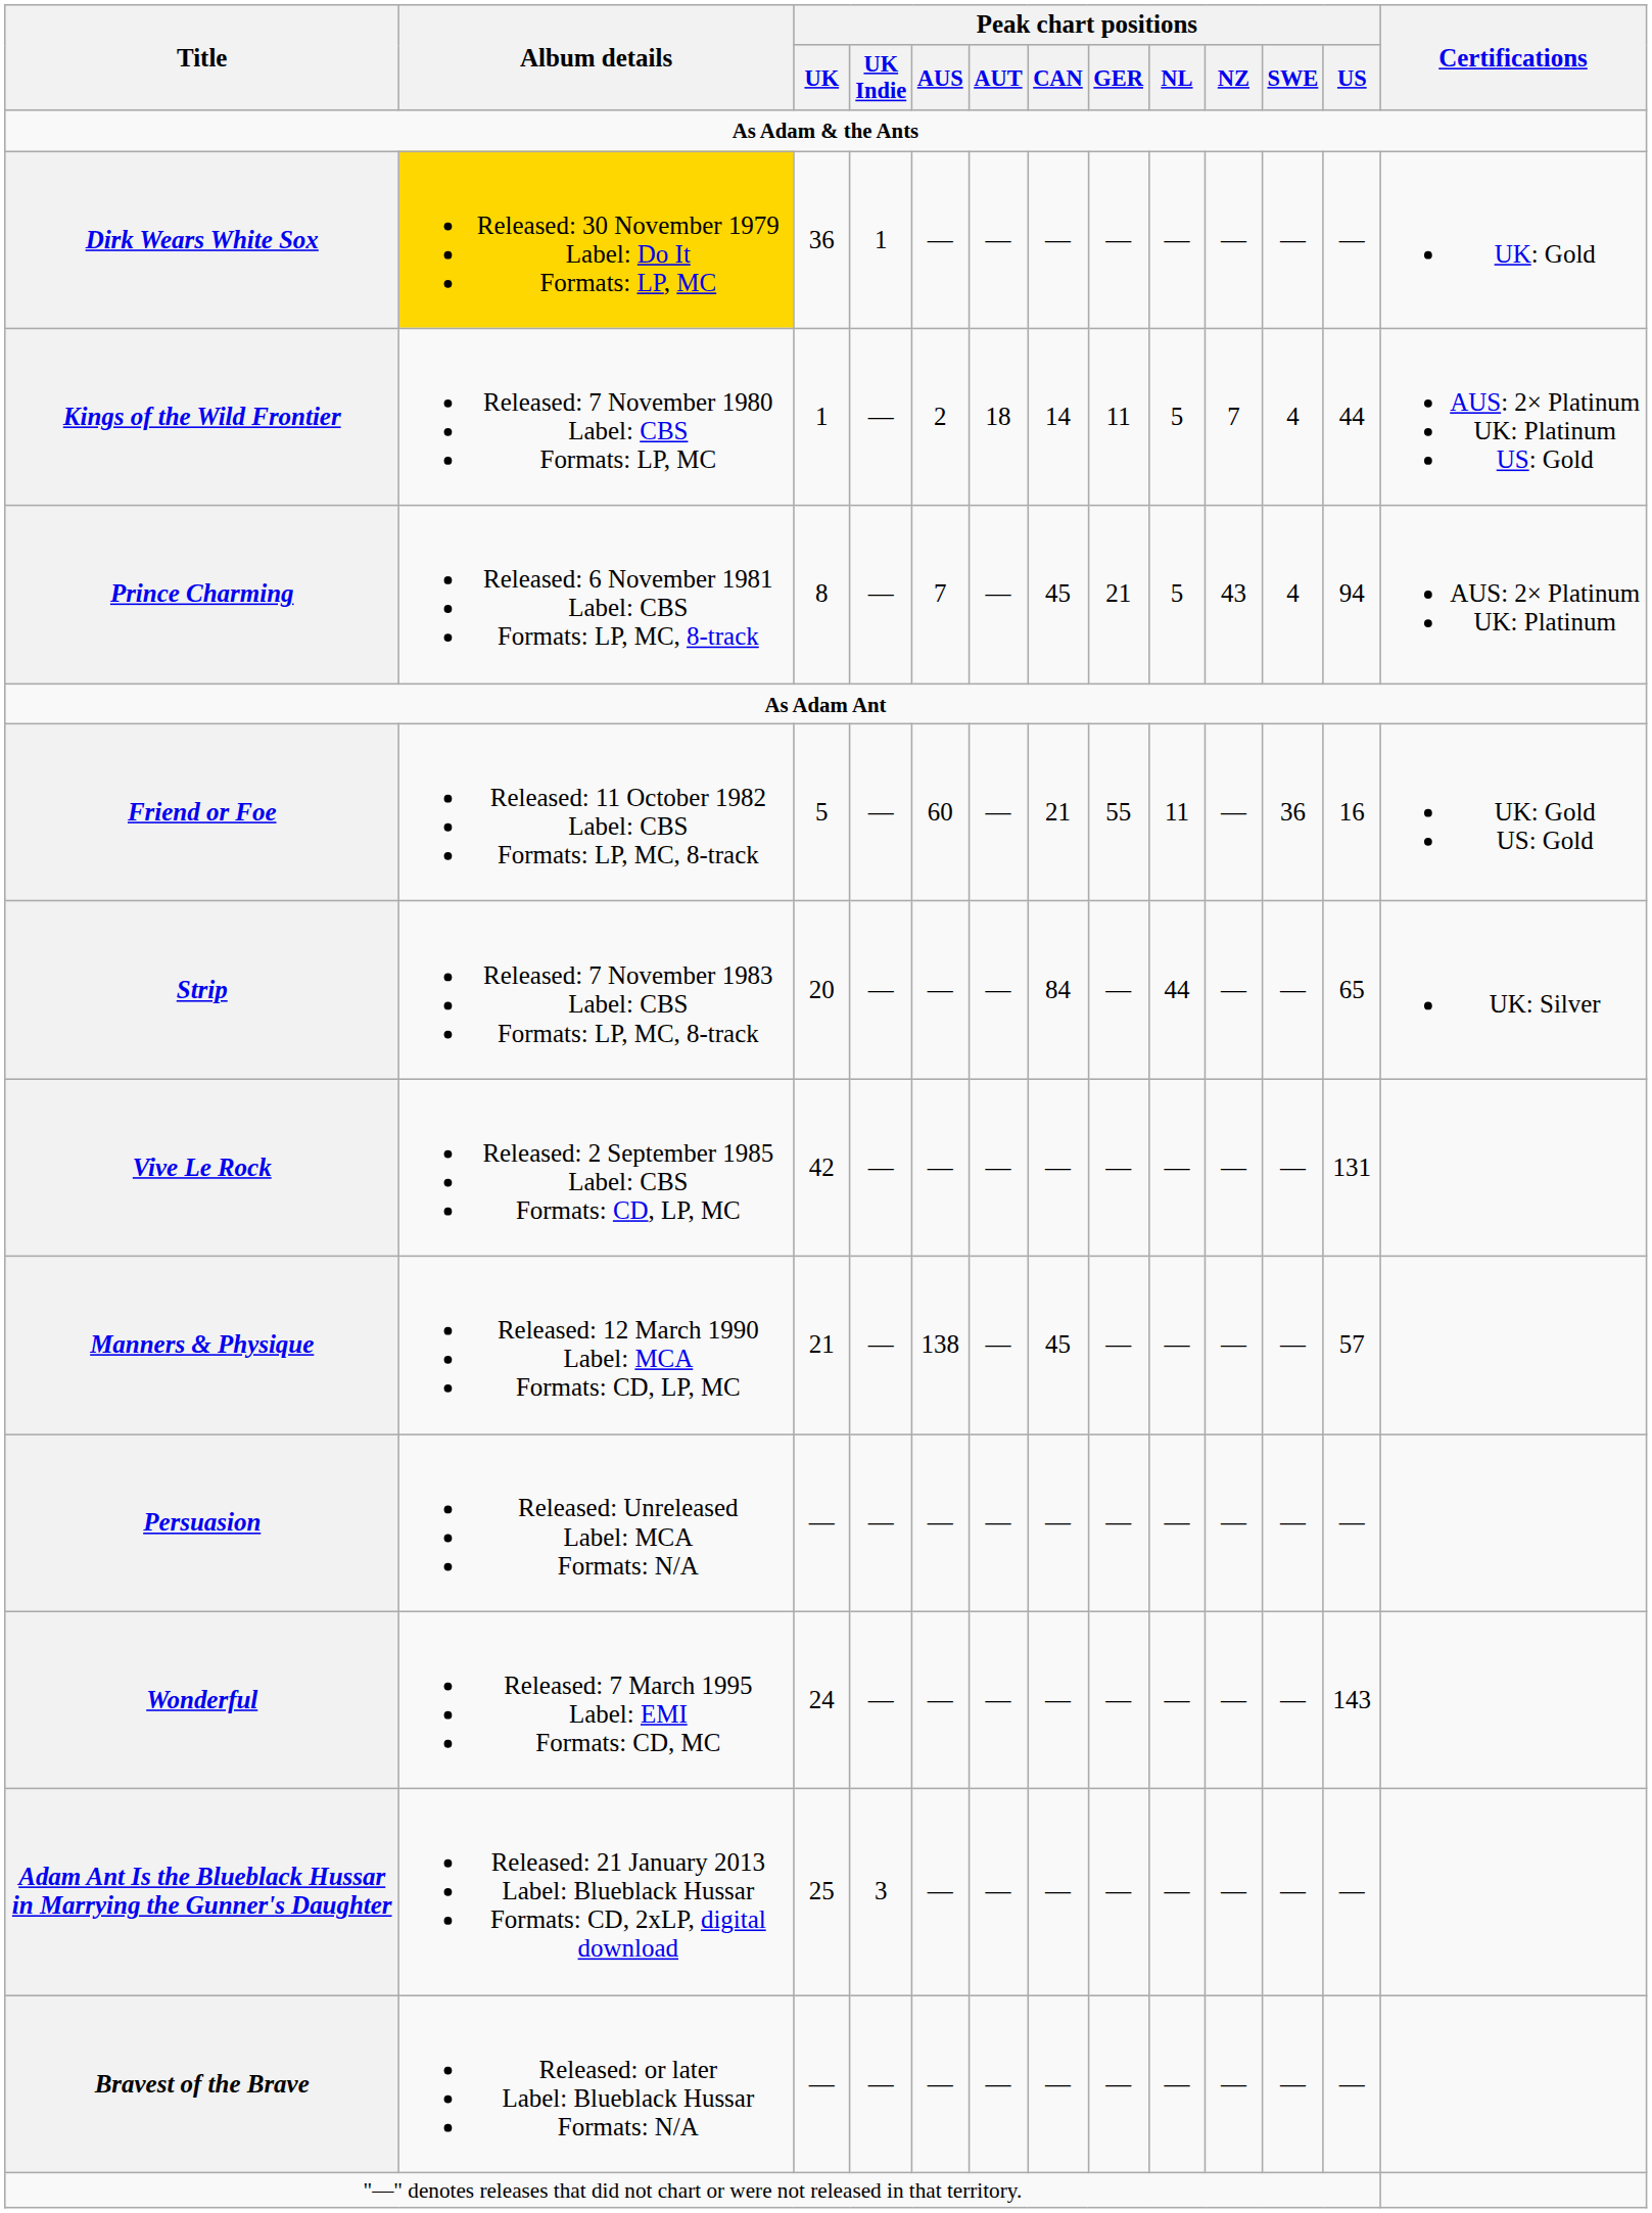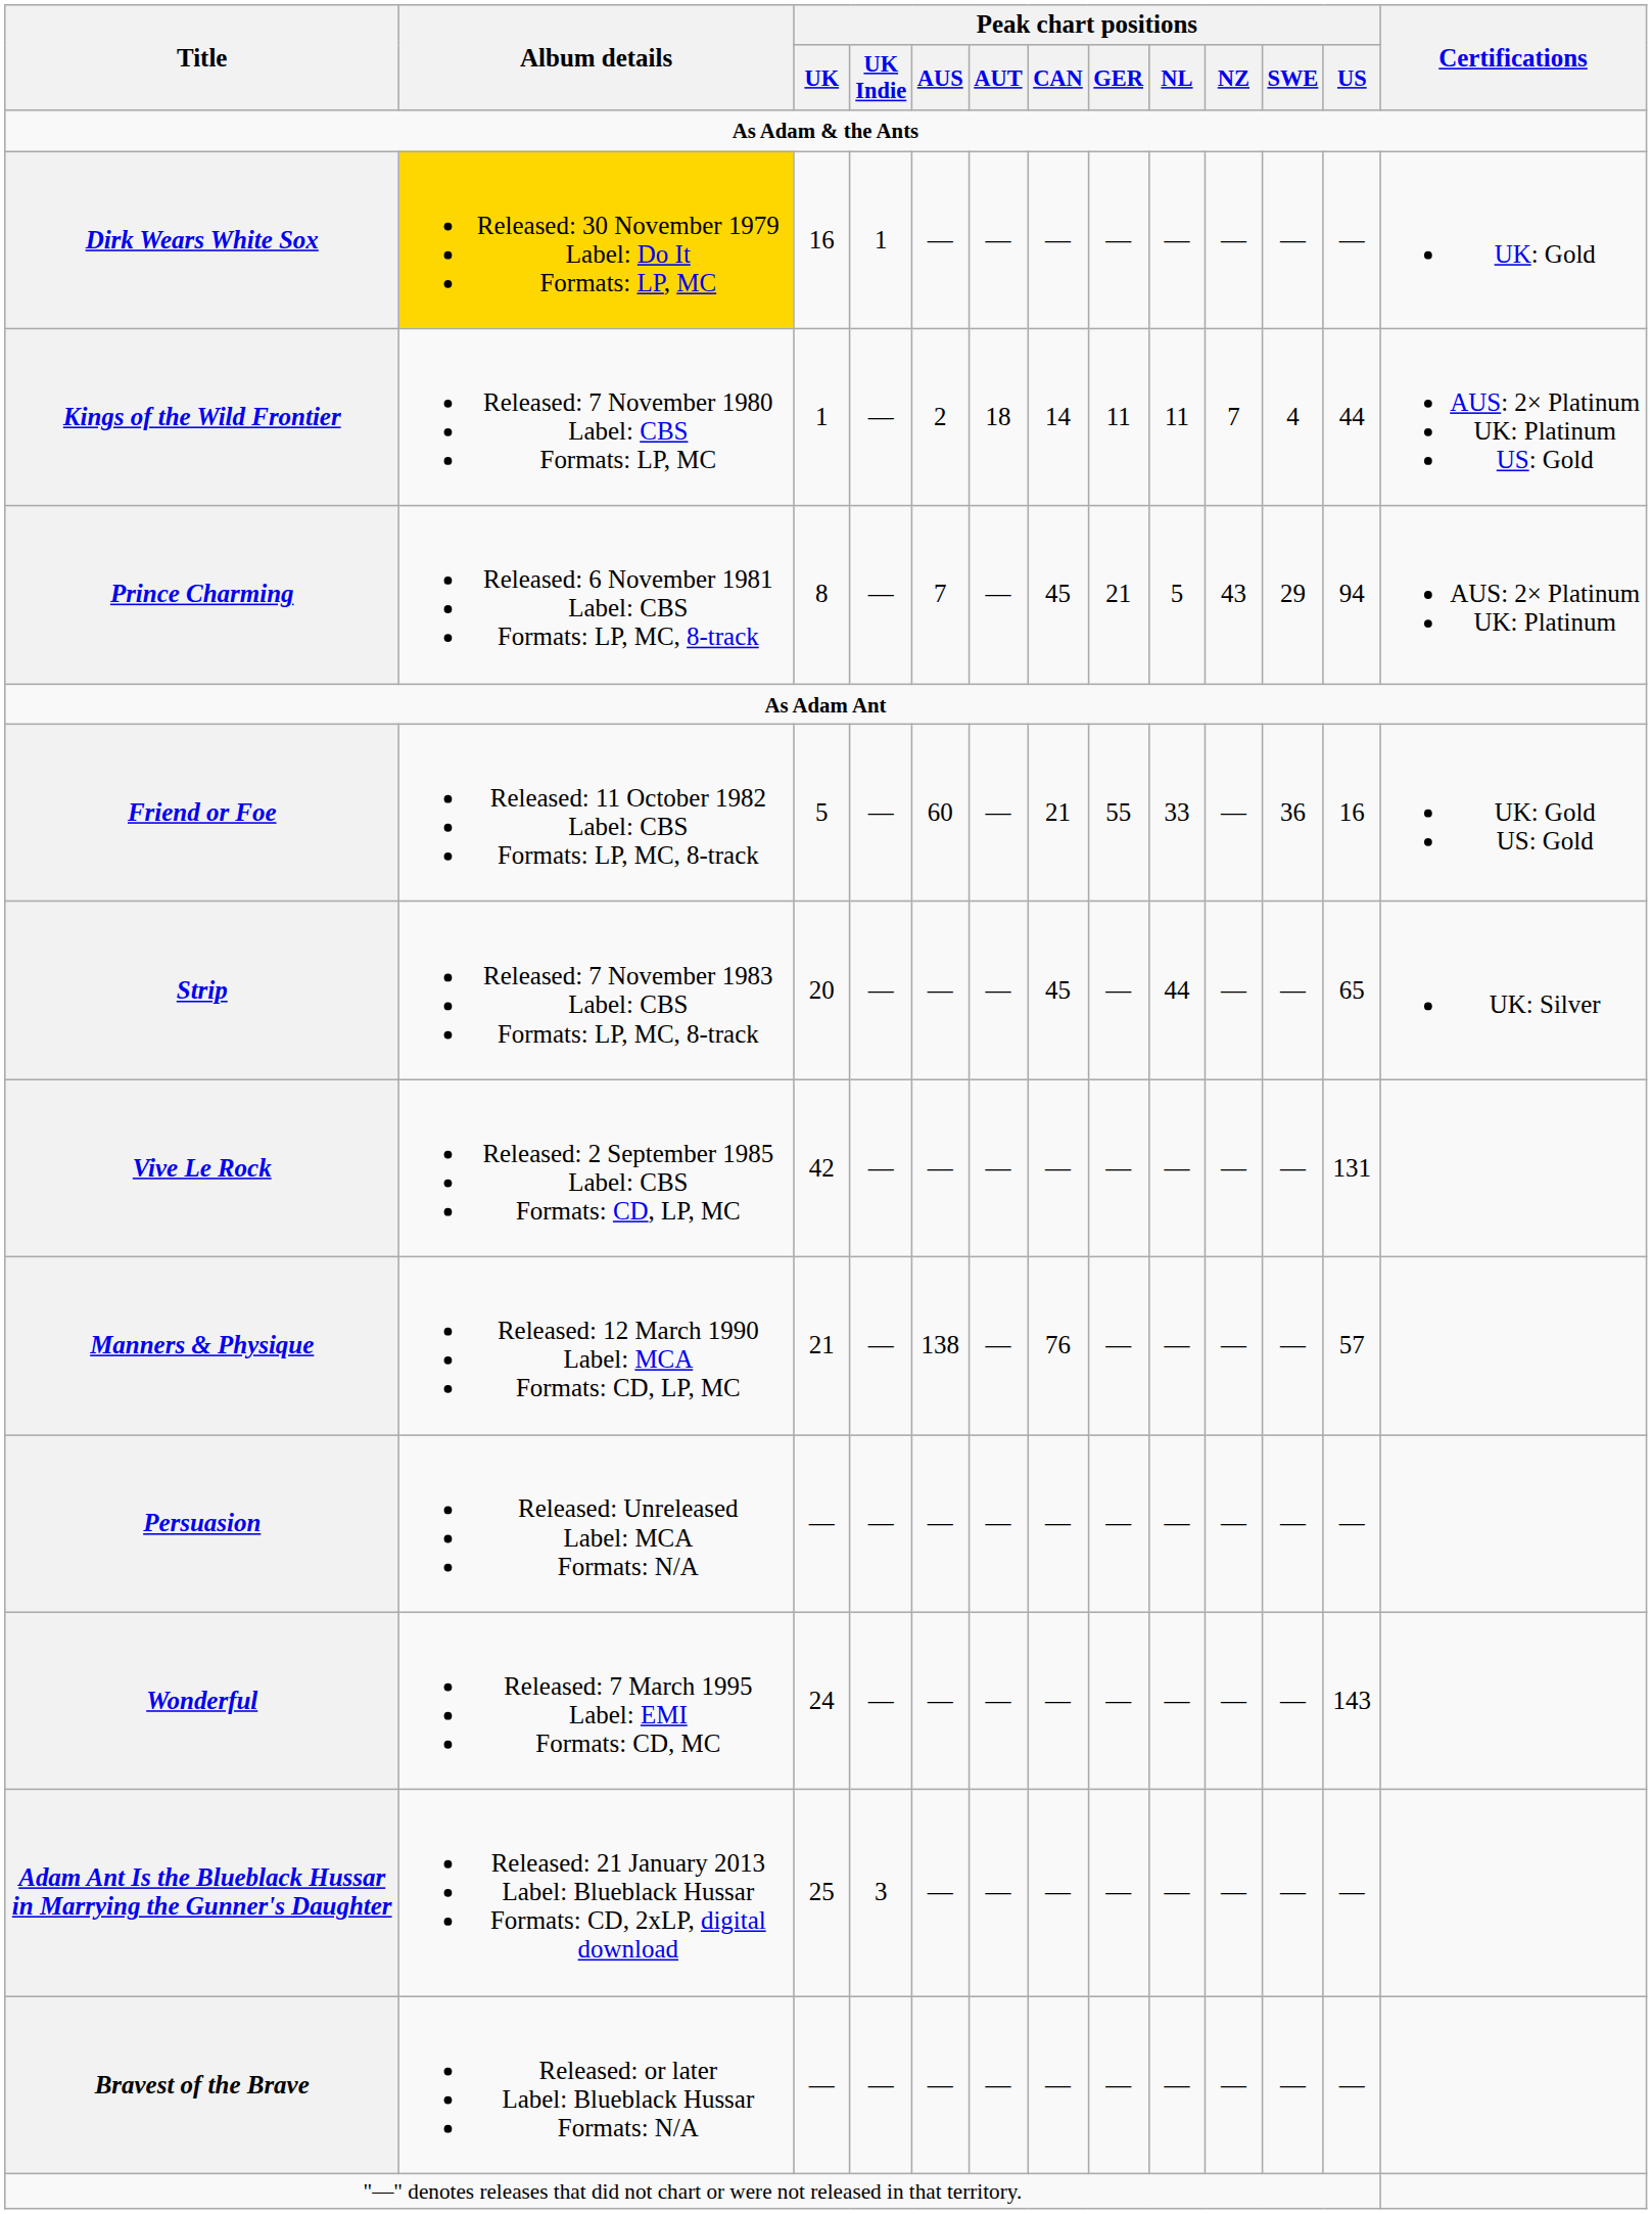Dirk Wears White Sox | Peak chart positions / UK: 36 -> 16
Kings of the Wild Frontier | Peak chart positions / NL: 5 -> 11
Prince Charming | Peak chart positions / SWE: 4 -> 29
Friend or Foe | Peak chart positions / NL: 11 -> 33
Strip | Peak chart positions / CAN: 84 -> 45
Manners & Physique | Peak chart positions / CAN: 45 -> 76
